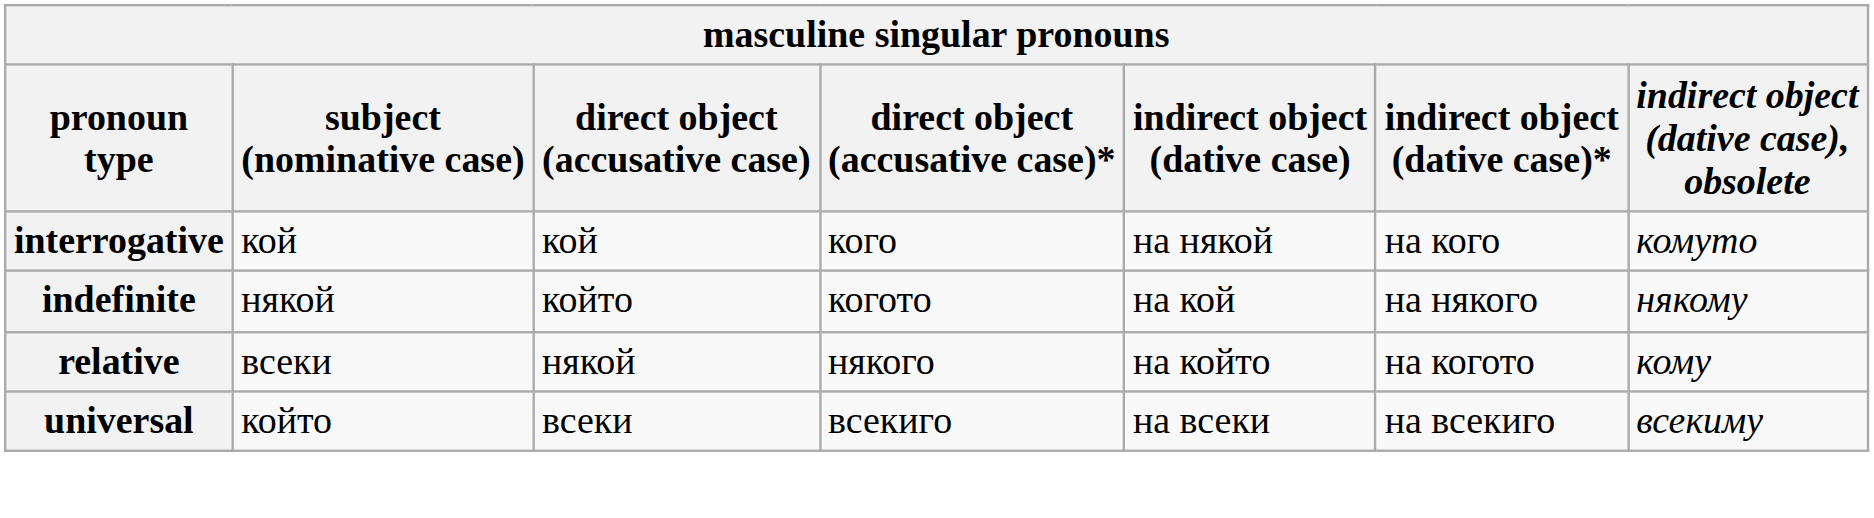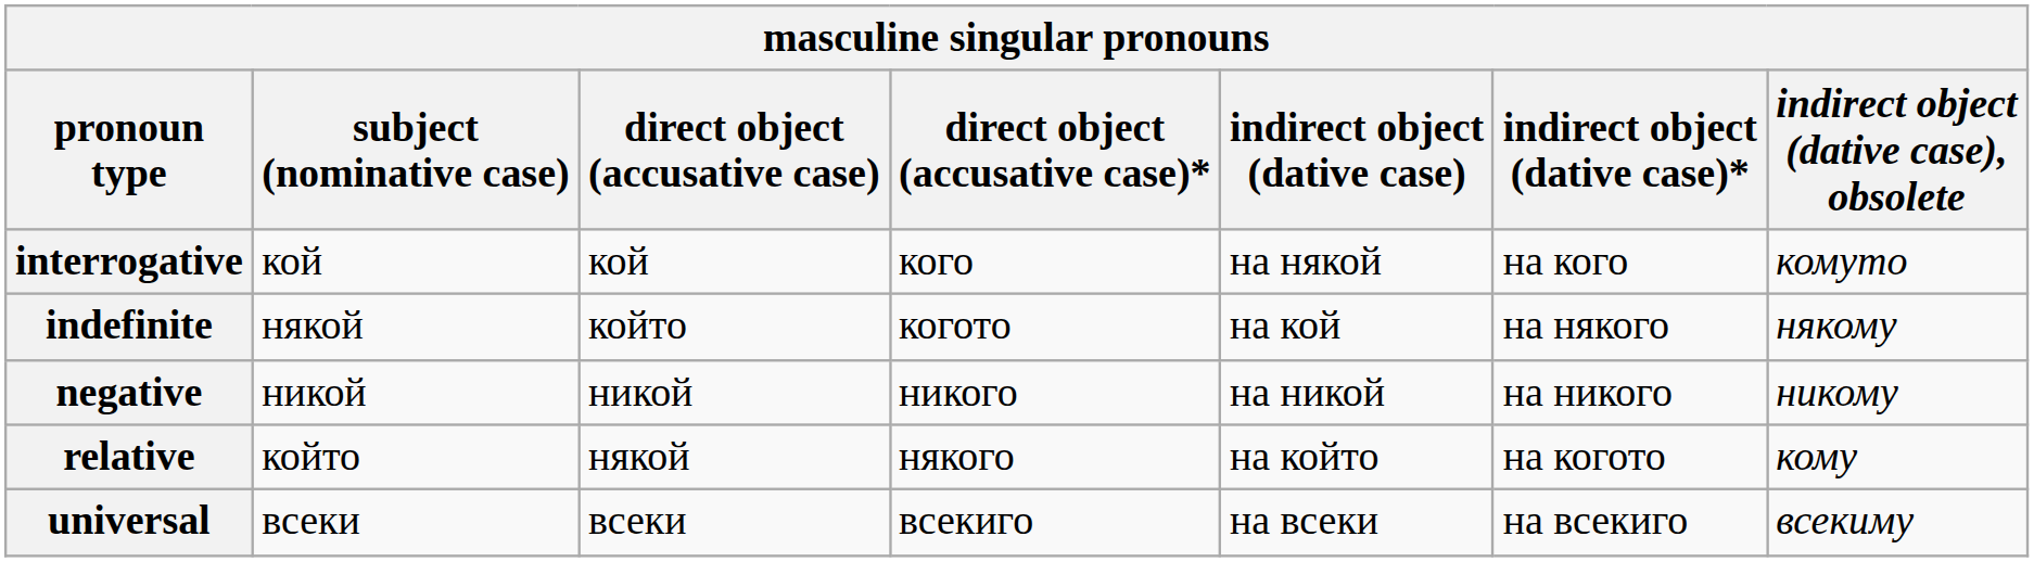+ row: negative | никой | никой | никого | на никой | на никого | никому
relative | subject (nominative case): всеки -> който
universal | subject (nominative case): който -> всеки
